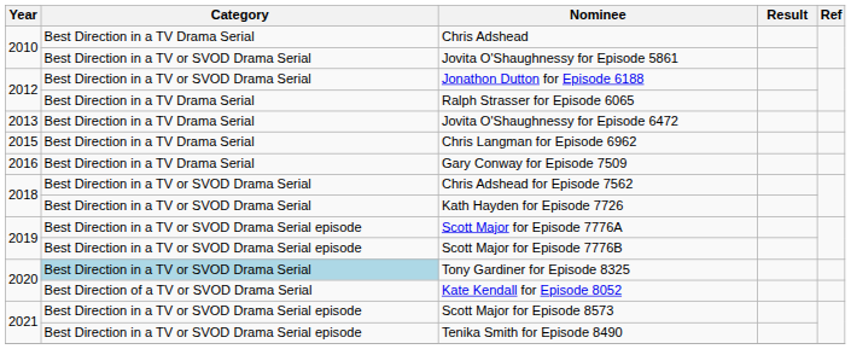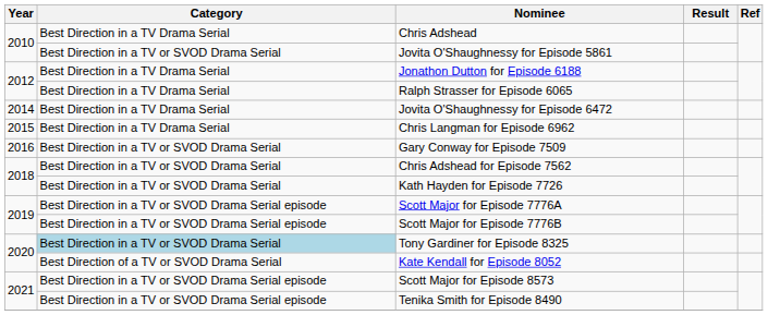Jonathon Dutton for Episode 6188 | Category: Best Direction in a TV or SVOD Drama Serial -> Best Direction in a TV Drama Serial
Jovita O'Shaughnessy for Episode 6472 | Year: 2013 -> 2014
Gary Conway for Episode 7509 | Category: Best Direction in a TV Drama Serial -> Best Direction in a TV or SVOD Drama Serial
